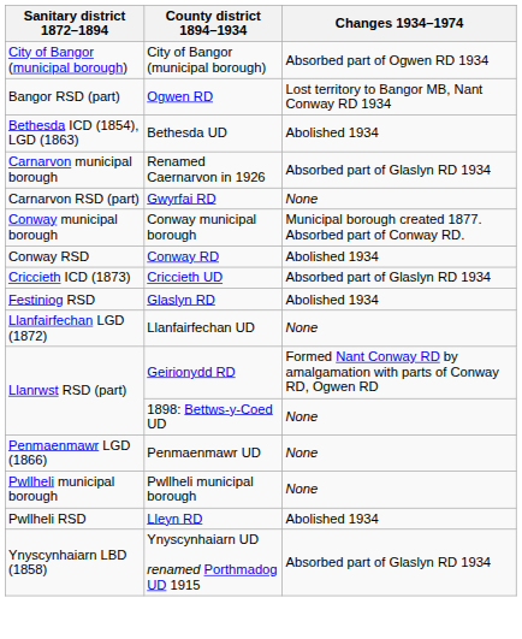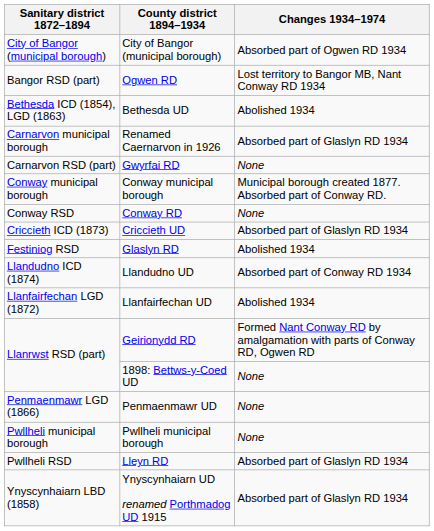Conway RD | Changes 1934–1974: Abolished 1934 -> None
+ row: Llandudno ICD (1874) | Llandudno UD | Absorbed part of Conway RD 1934
Llanfairfechan UD | Changes 1934–1974: None -> Abolished 1934
Lleyn RD | Changes 1934–1974: Abolished 1934 -> Absorbed part of Glaslyn RD 1934
